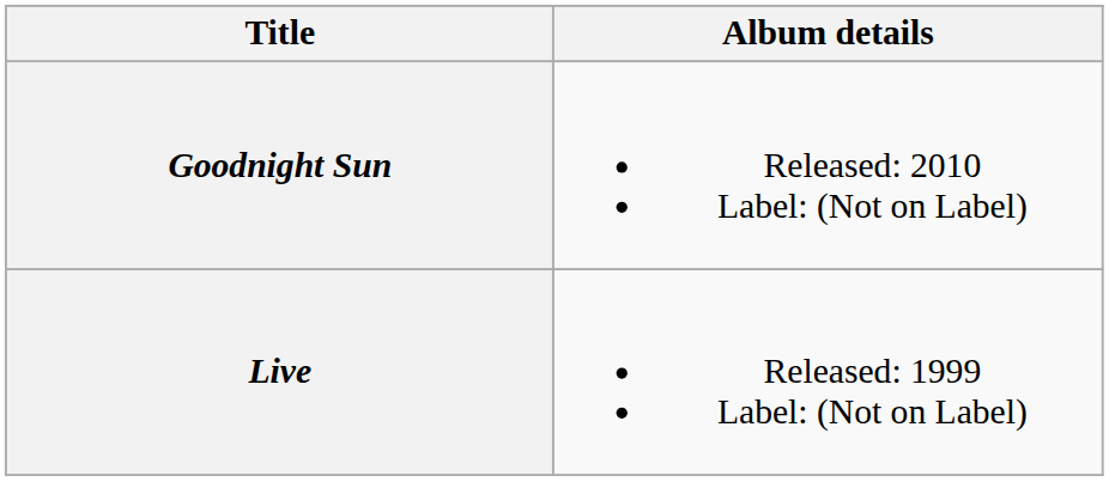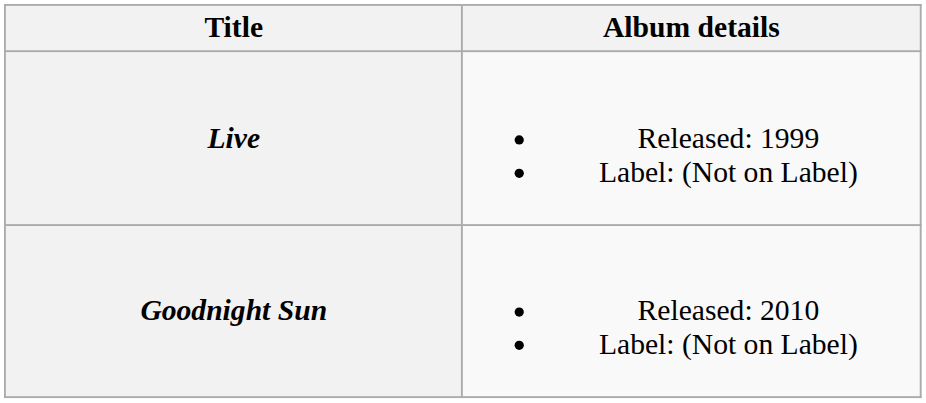rows swapped: Live <-> Goodnight Sun
